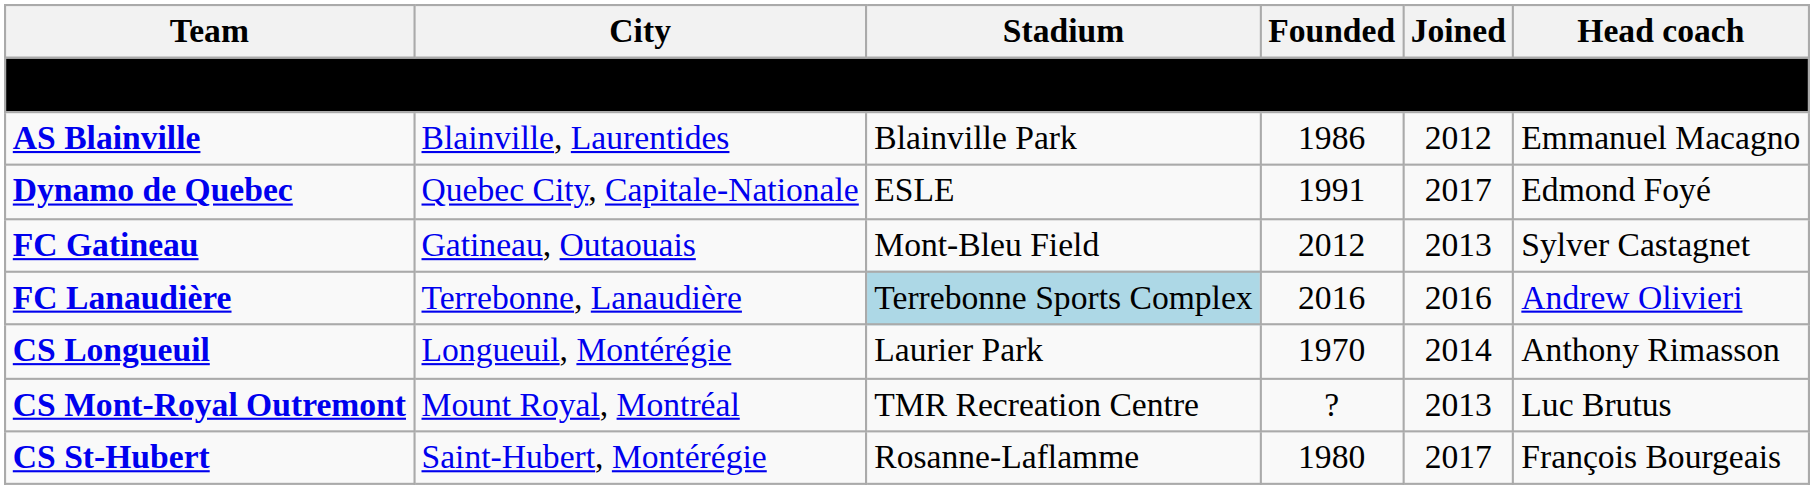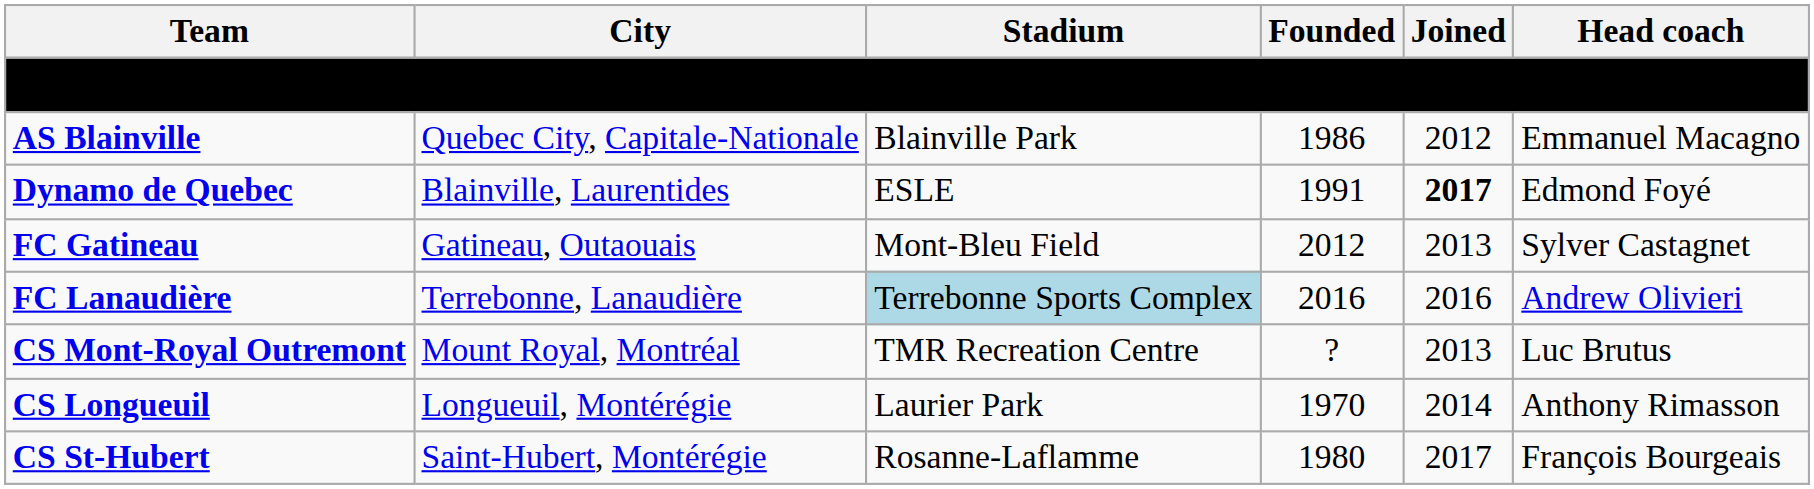AS Blainville | City: Blainville, Laurentides -> Quebec City, Capitale-Nationale
Dynamo de Quebec | City: Quebec City, Capitale-Nationale -> Blainville, Laurentides
Dynamo de Quebec | Joined: normal -> bold
rows swapped: CS Longueuil <-> CS Mont-Royal Outremont
